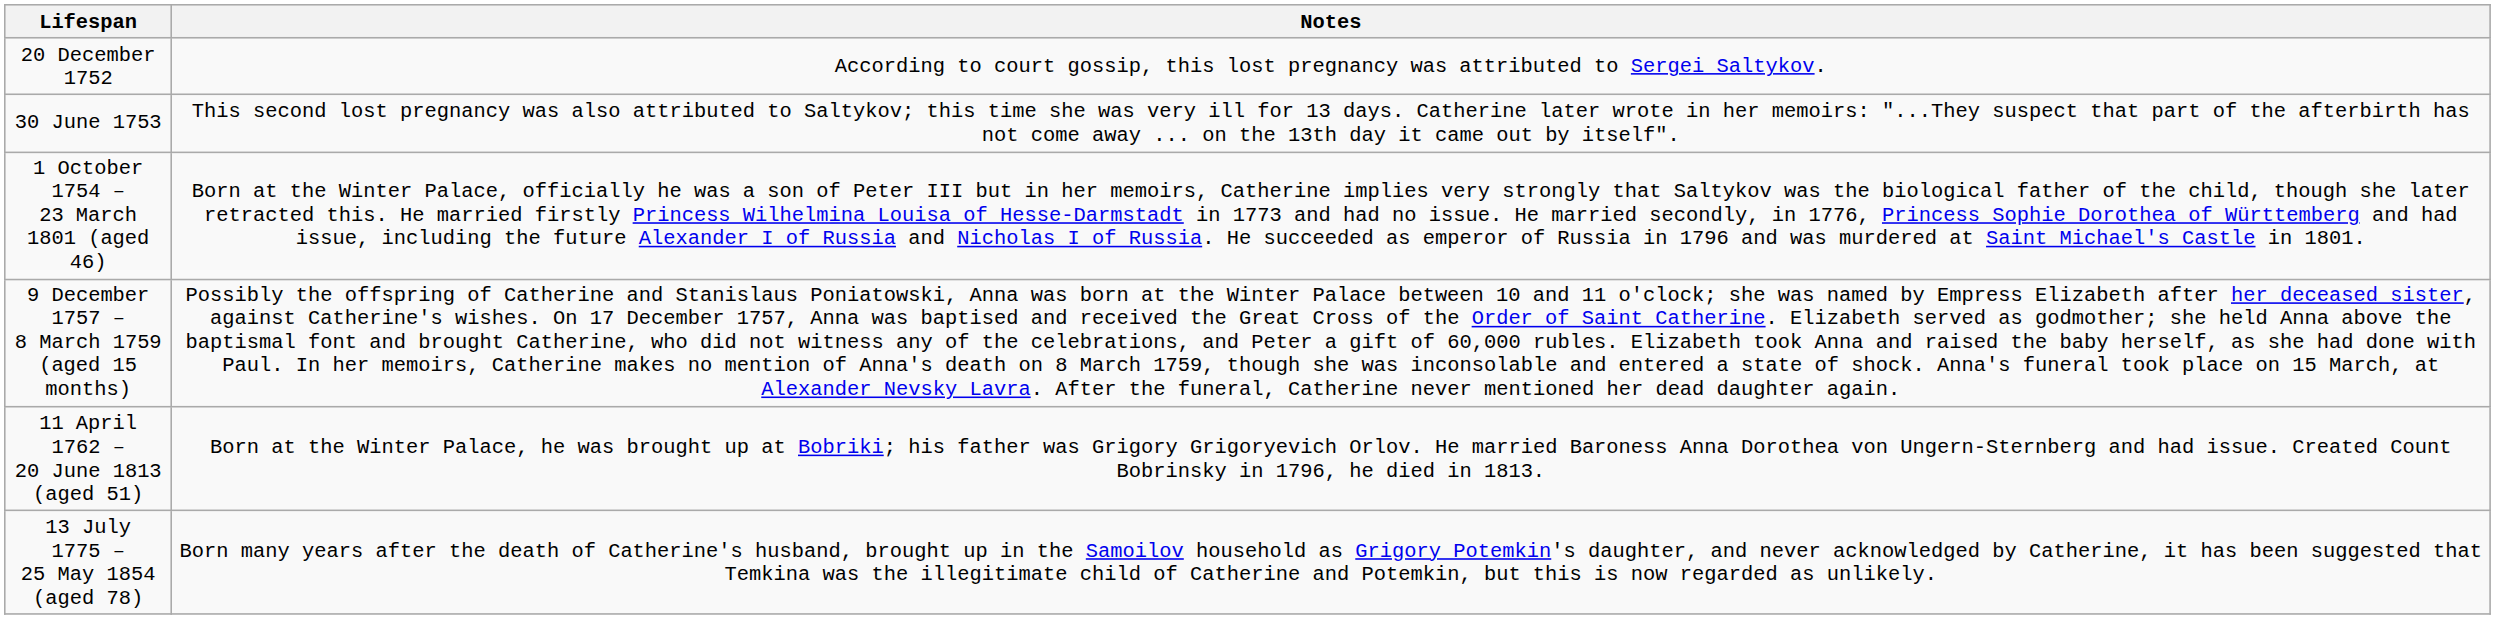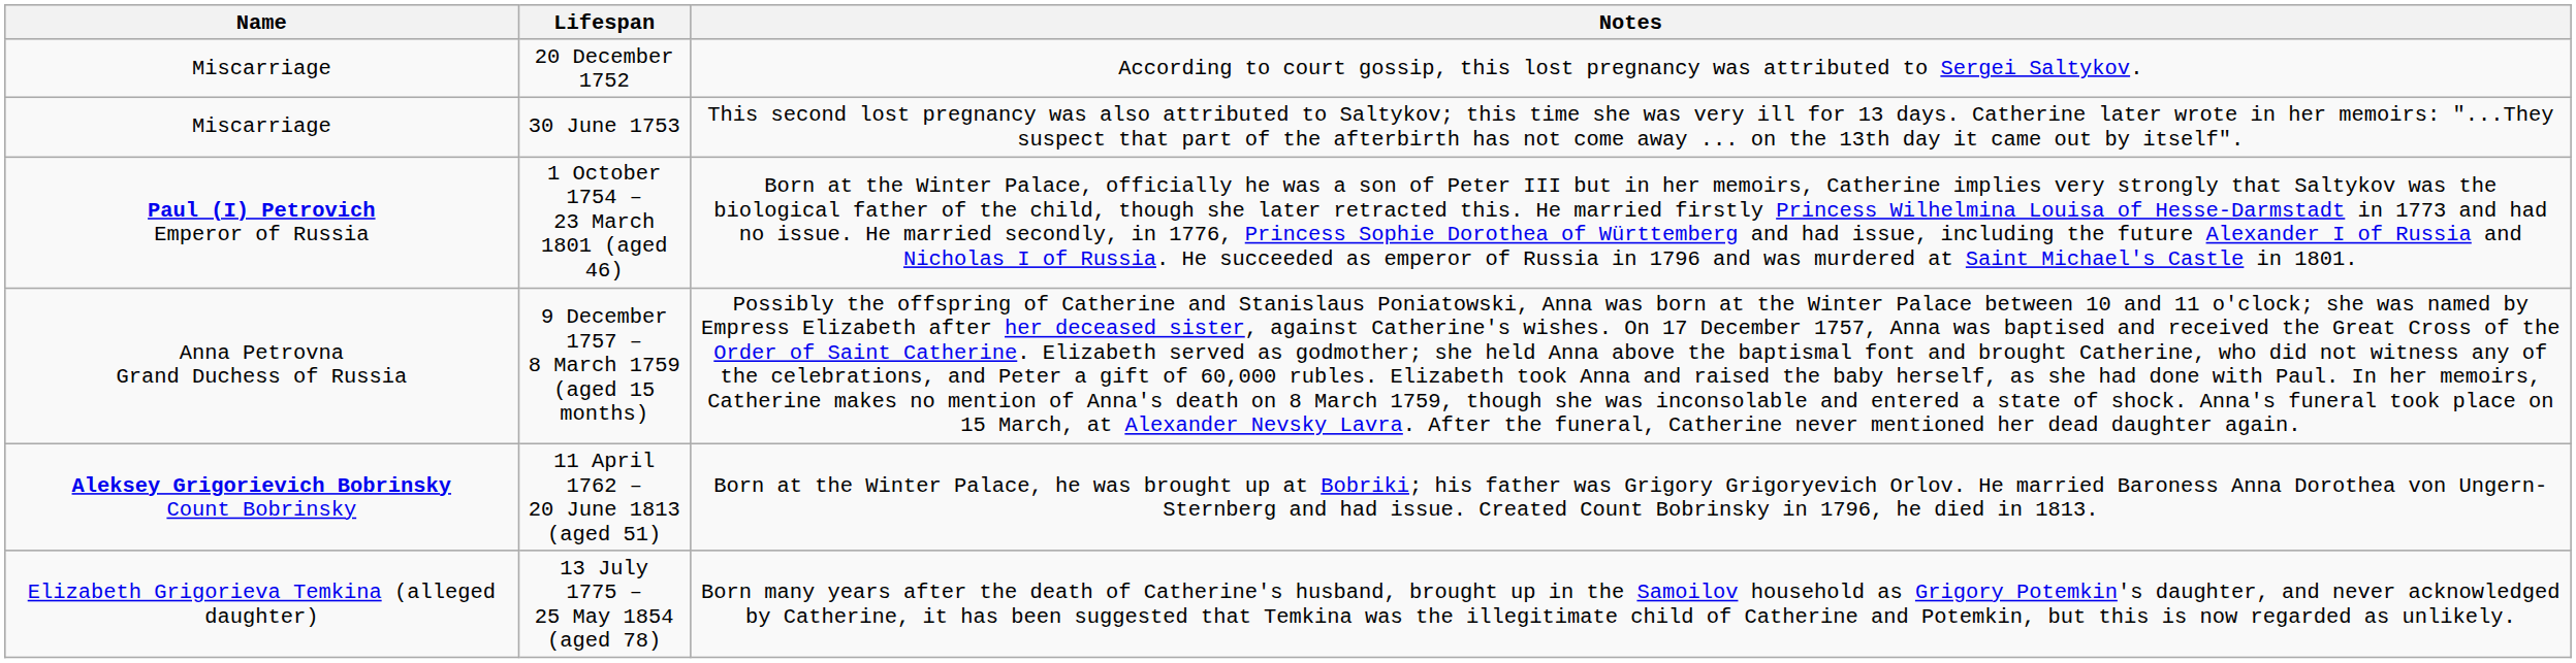+ column: Name | Miscarriage | Miscarriage | Paul (I) Petrovich Emperor of Russia | Anna Petrovna Grand Duchess of Russia | Aleksey Grigorievich Bobrinsky Count Bobrinsky | Elizabeth Grigorieva Temkina (alleged daughter)
